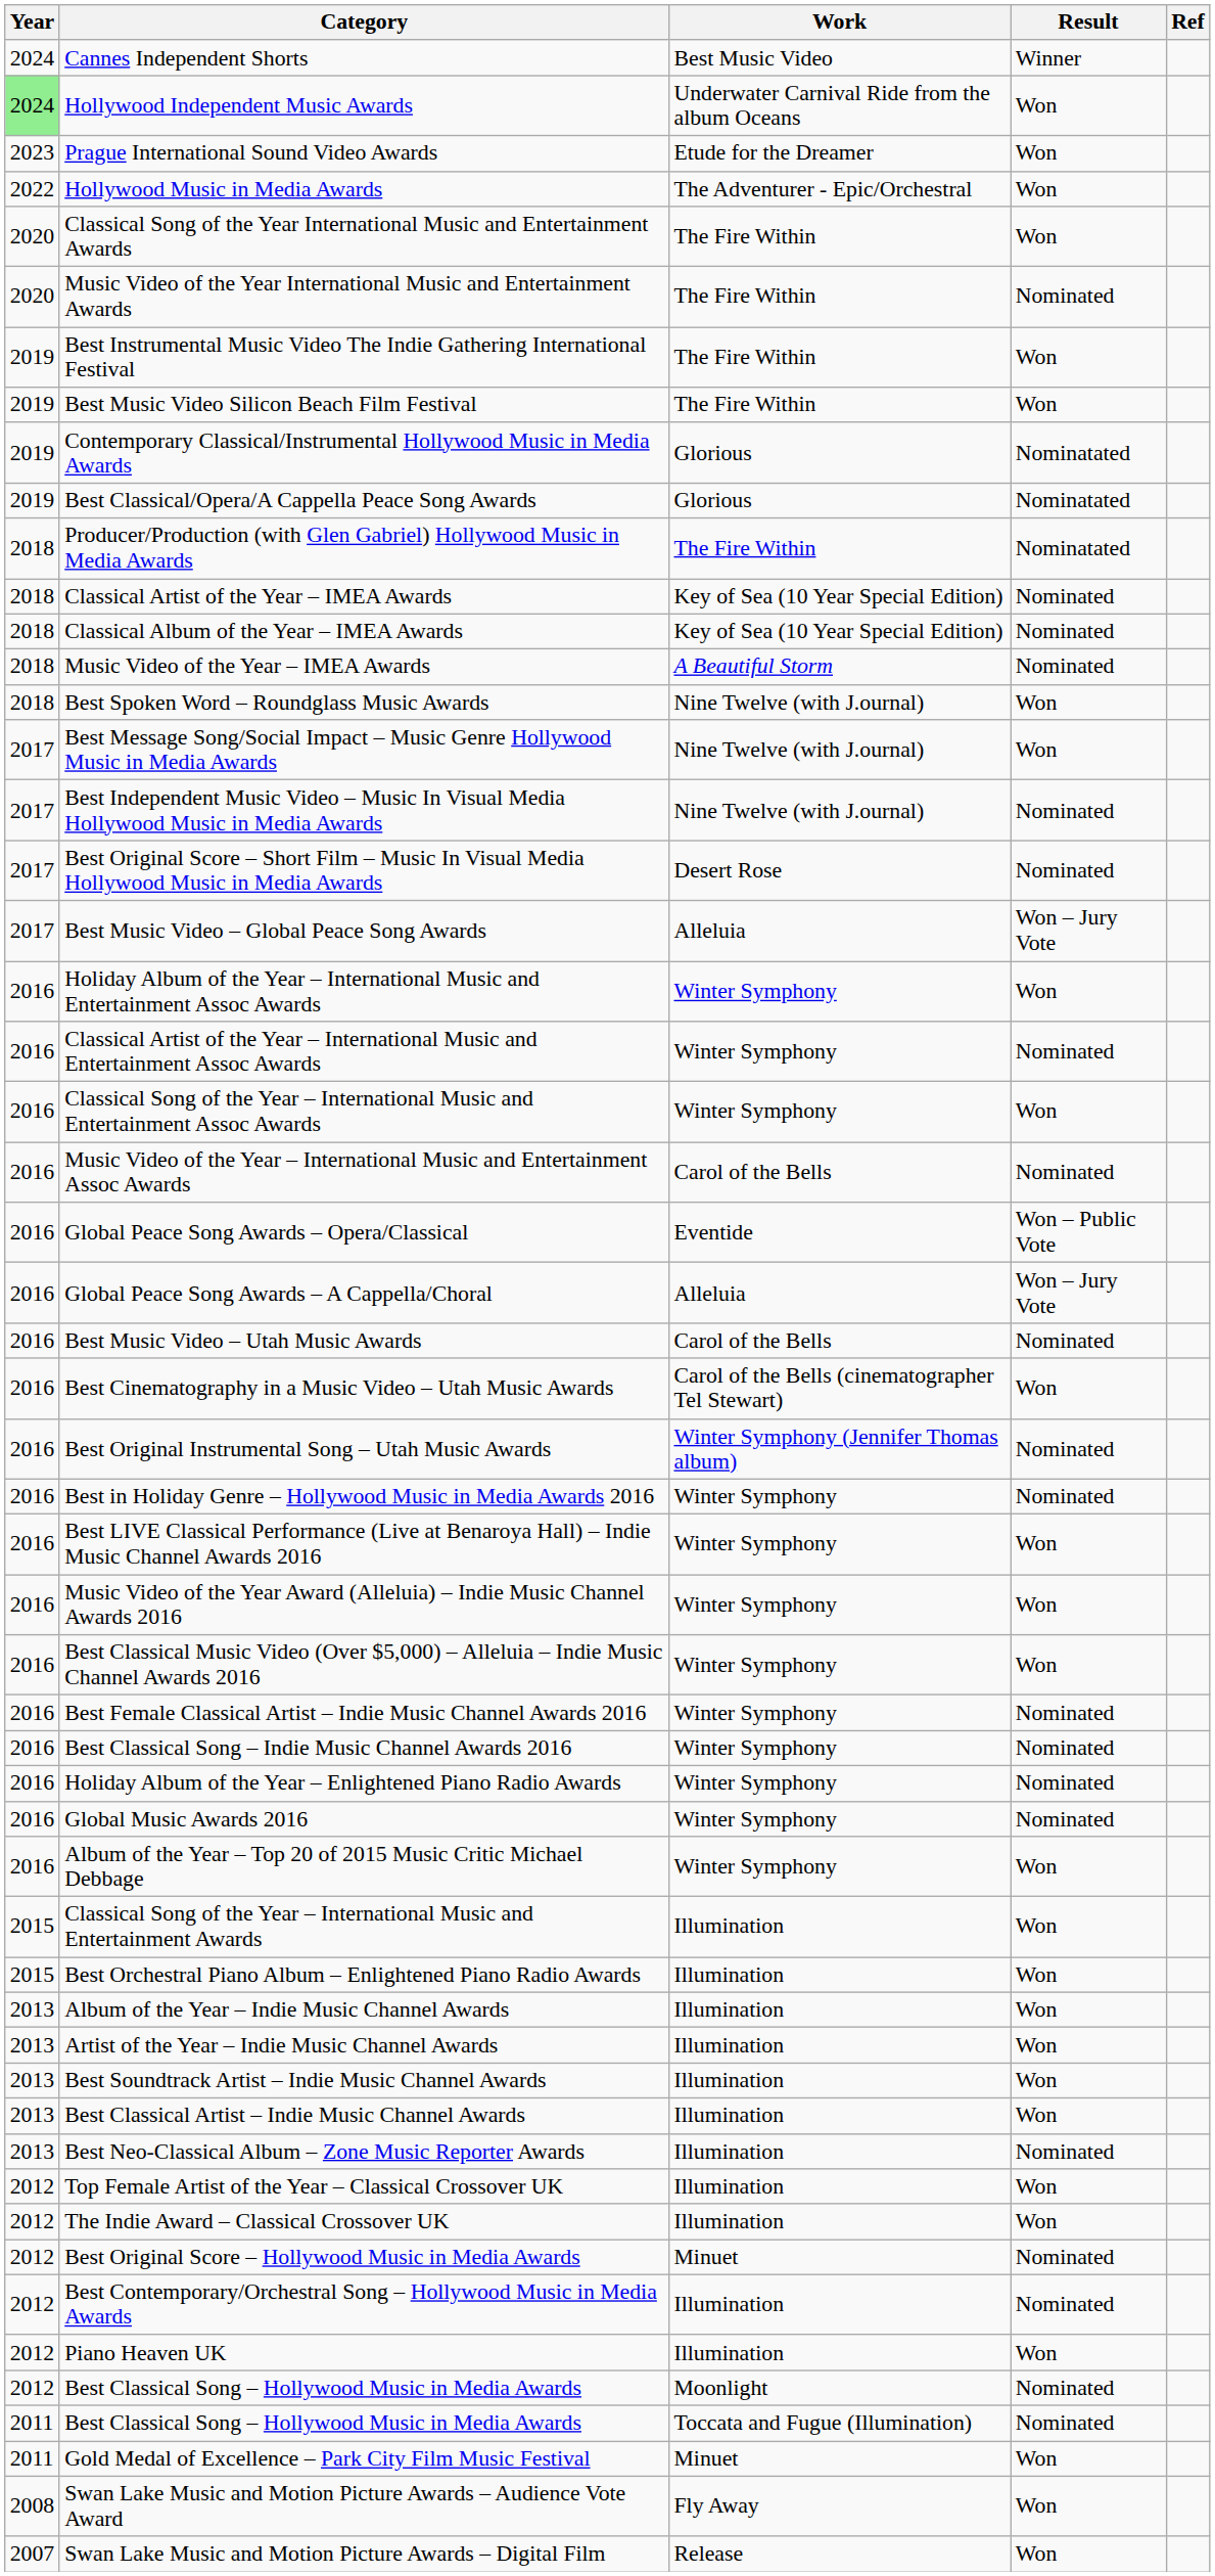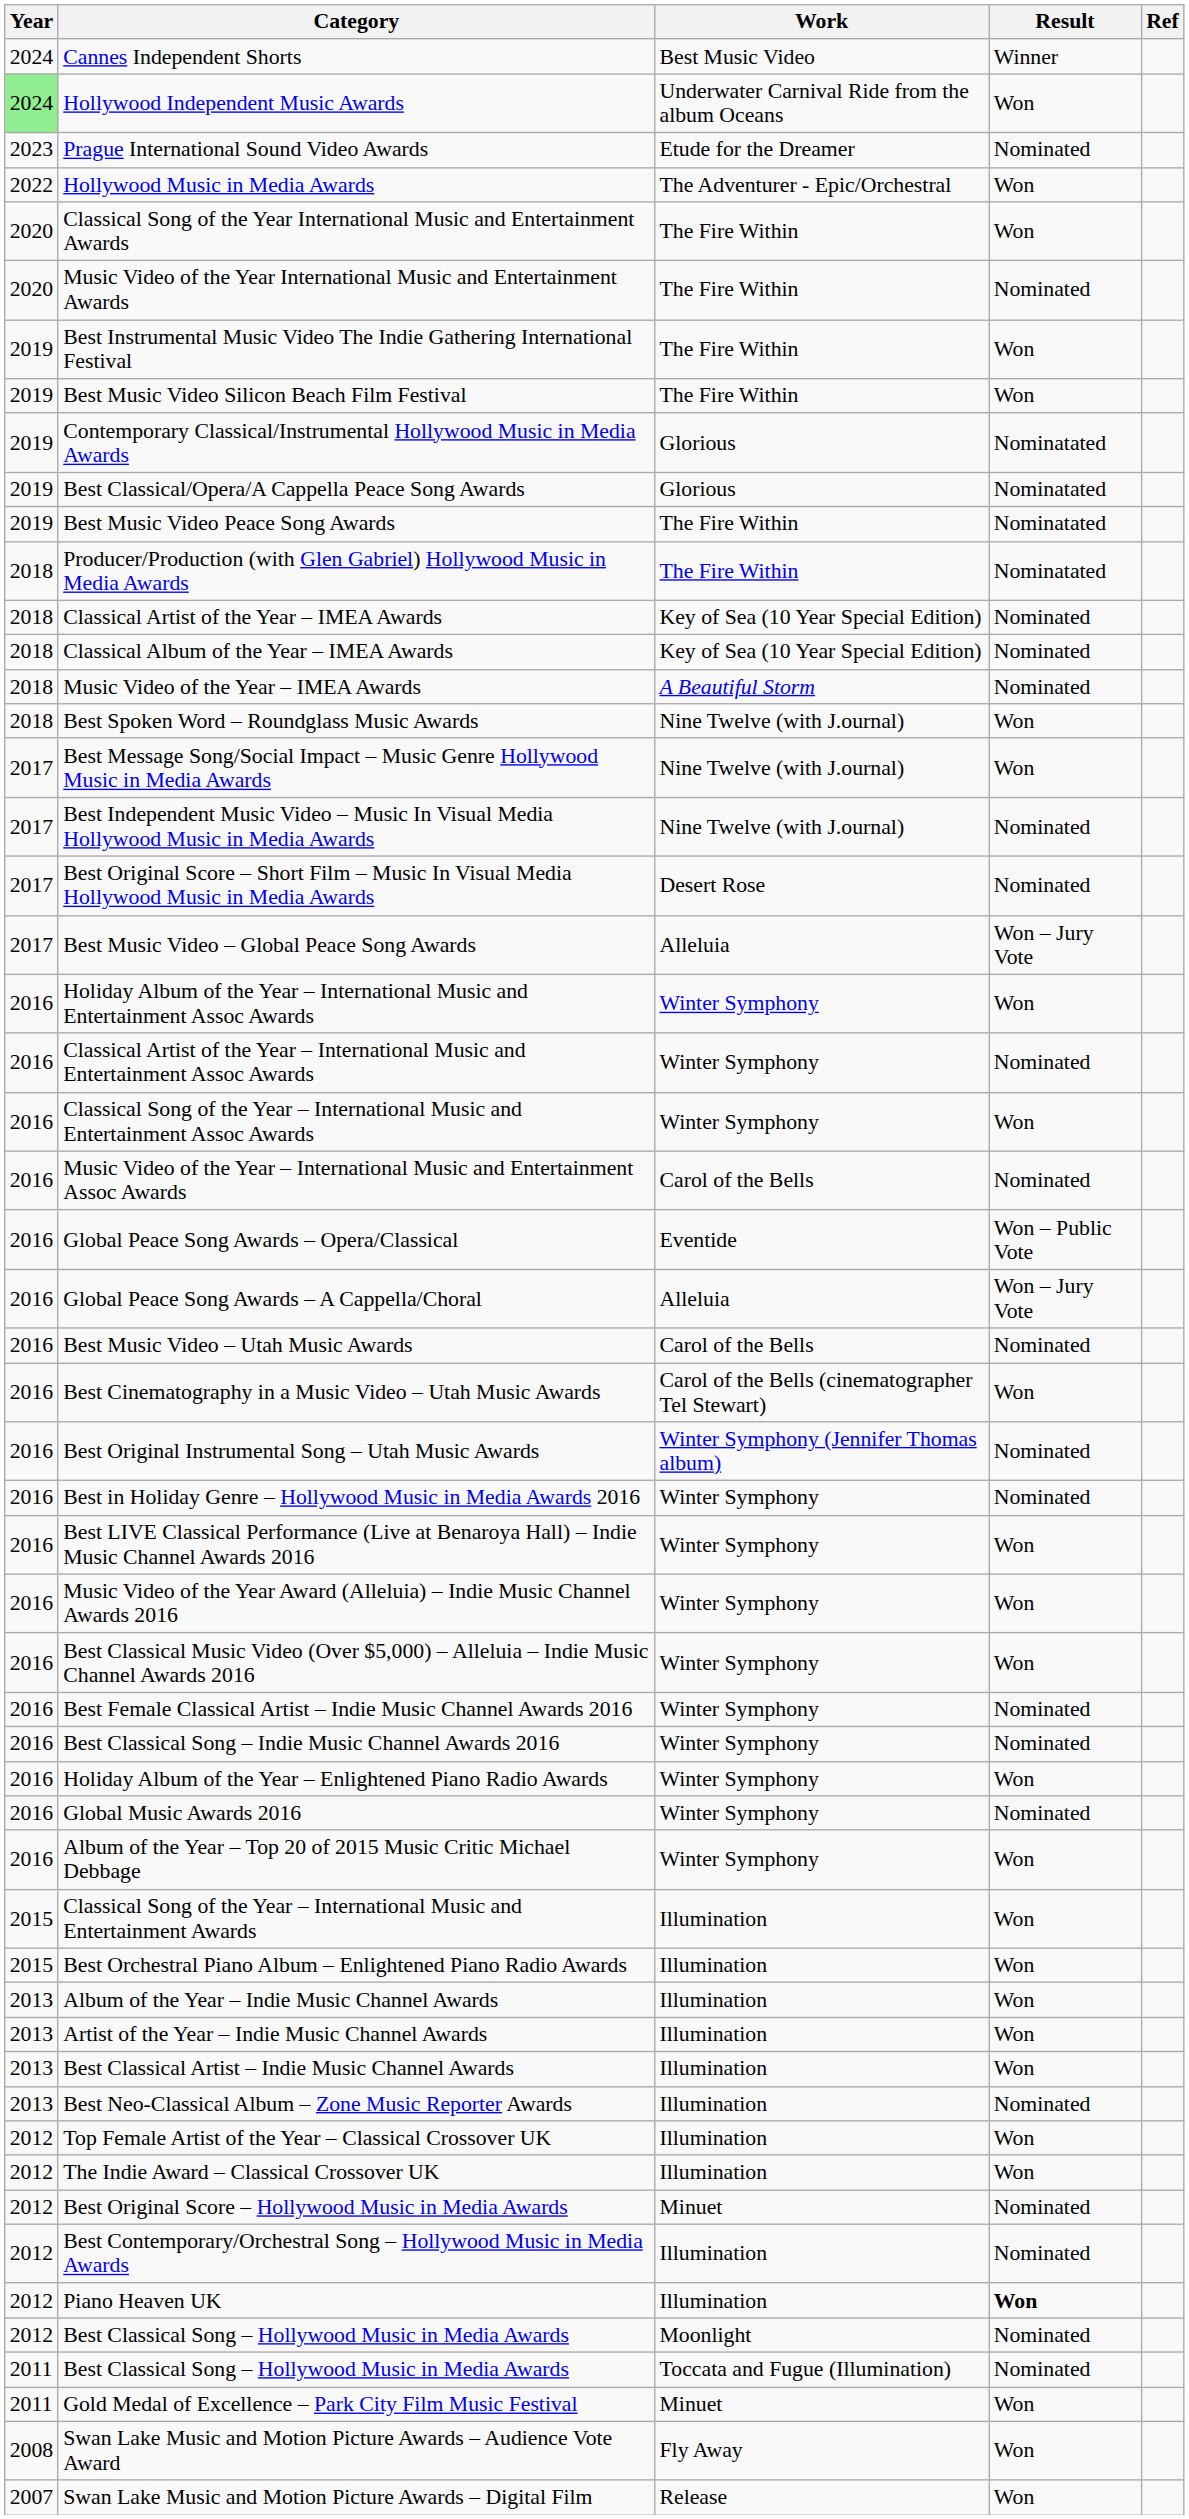Prague International Sound Video Awards | Result: Won -> Nominated
+ row: 2019 | Best Music Video Peace Song Awards | The Fire Within | Nominatated
Holiday Album of the Year – Enlightened Piano Radio Awards | Result: Nominated -> Won
- row: 2013 | Best Soundtrack Artist – Indie Music Channel Awards | Illumination | Won
Piano Heaven UK | Result: normal -> bold
